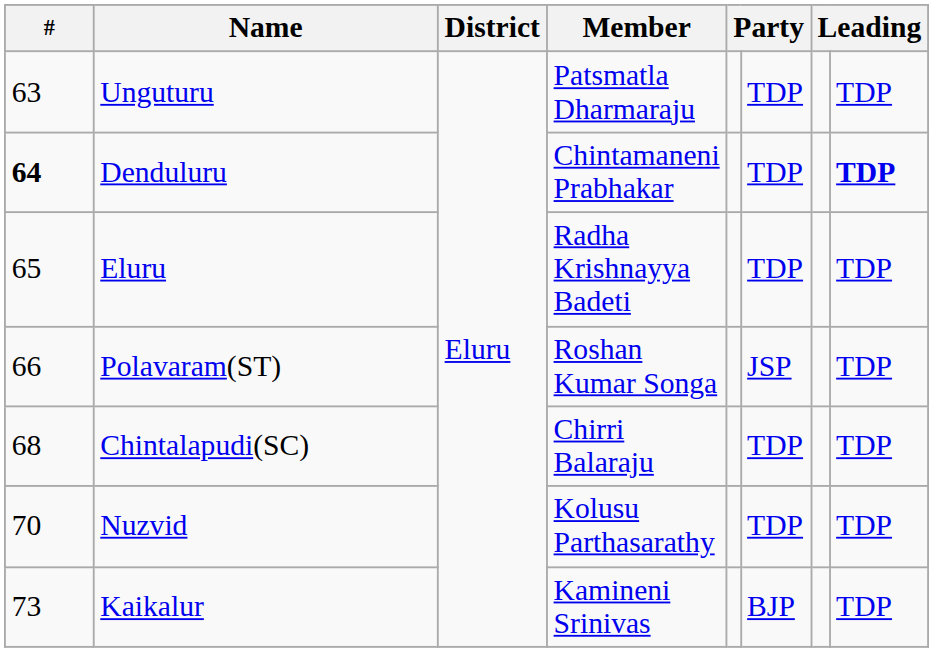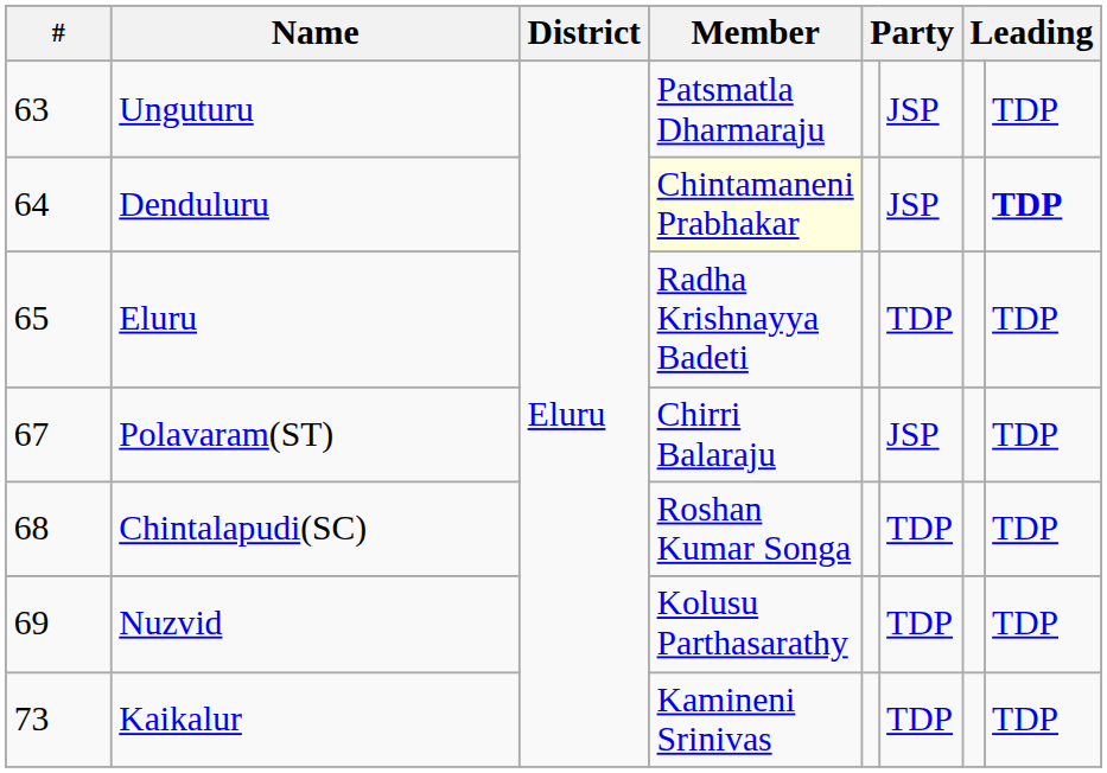Unguturu | column 6: TDP -> JSP
Denduluru | #: bold -> normal
Denduluru | Member: no background -> lightyellow background
Denduluru | column 6: TDP -> JSP
Polavaram(ST) | #: 66 -> 67
Polavaram(ST) | Member: Roshan Kumar Songa -> Chirri Balaraju
Chintalapudi(SC) | Member: Chirri Balaraju -> Roshan Kumar Songa
Nuzvid | #: 70 -> 69
Kaikalur | column 6: BJP -> TDP
